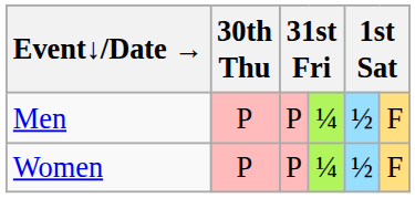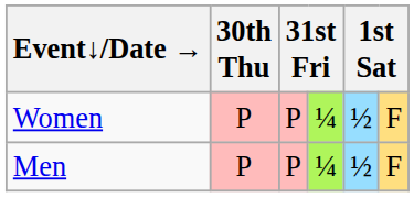rows swapped: Men <-> Women
